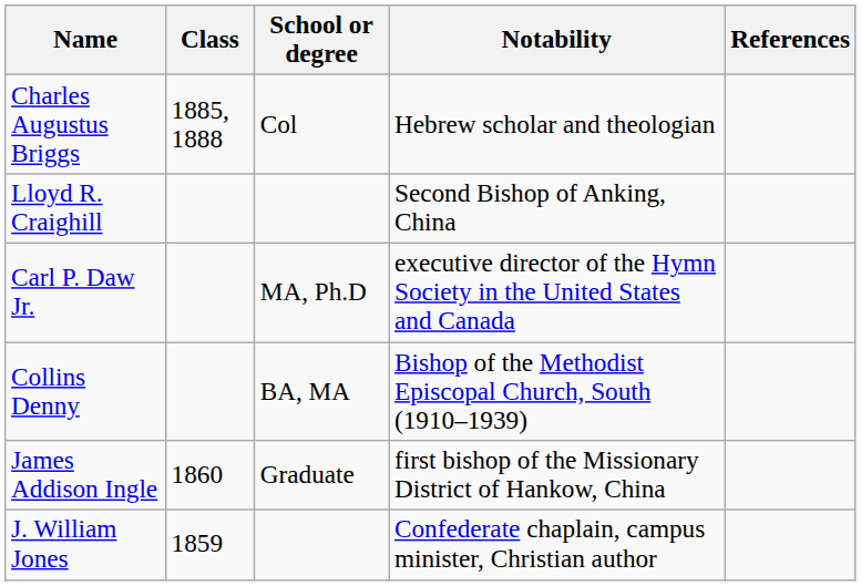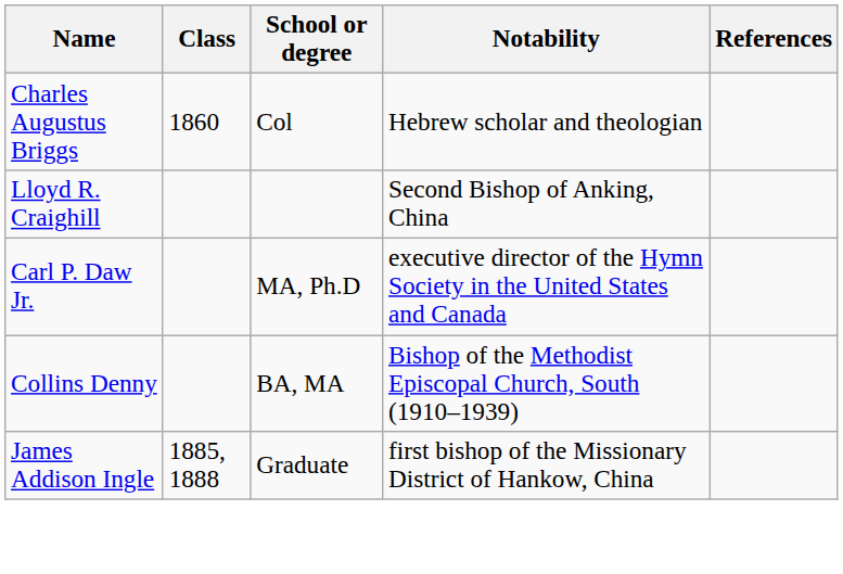Charles Augustus Briggs | Class: 1885, 1888 -> 1860
James Addison Ingle | Class: 1860 -> 1885, 1888
- row: J. William Jones | 1859 | Confederate chaplain, campus minister, Christian author
